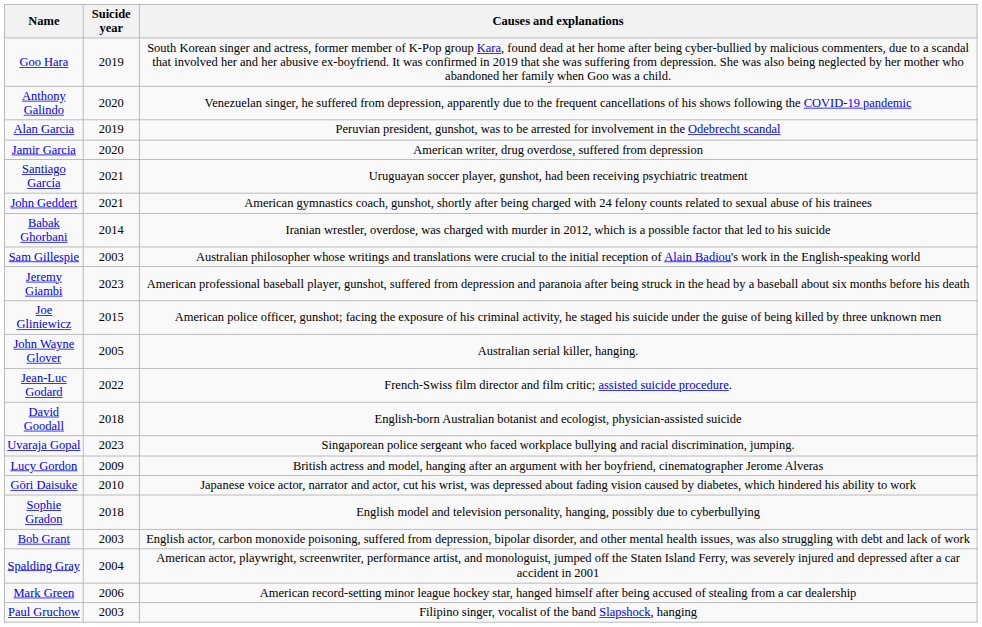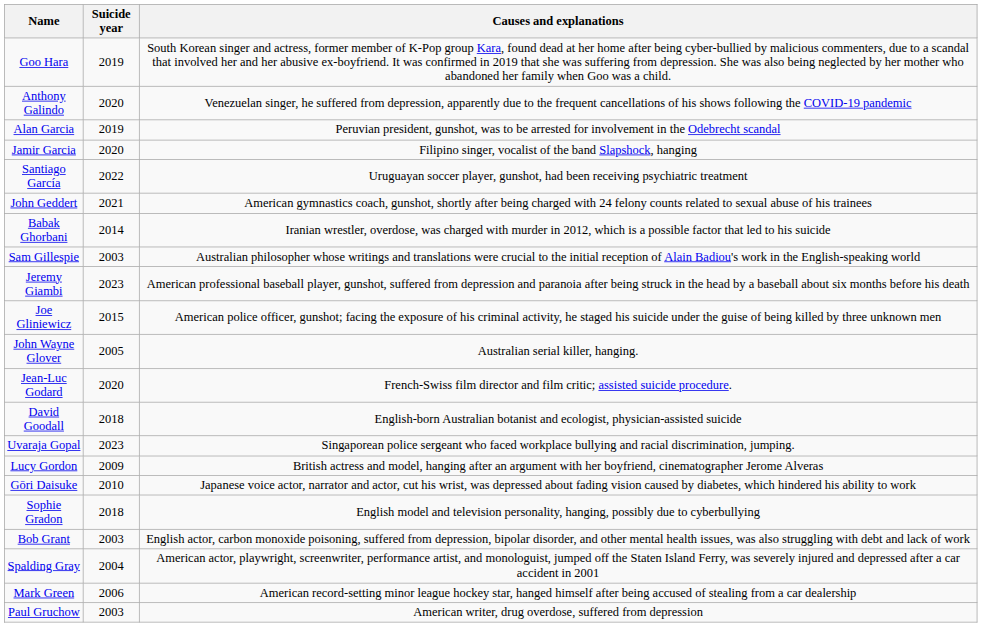Jamir Garcia | Causes and explanations: American writer, drug overdose, suffered from depression -> Filipino singer, vocalist of the band Slapshock, hanging
Santiago García | Suicide year: 2021 -> 2022
Jean-Luc Godard | Suicide year: 2022 -> 2020
Paul Gruchow | Causes and explanations: Filipino singer, vocalist of the band Slapshock, hanging -> American writer, drug overdose, suffered from depression
